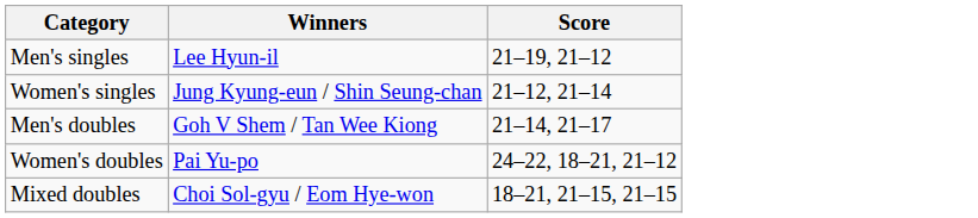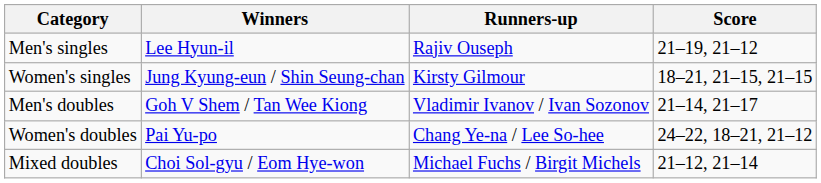+ column: Runners-up | Rajiv Ouseph | Kirsty Gilmour | Vladimir Ivanov / Ivan Sozonov | Chang Ye-na / Lee So-hee | Michael Fuchs / Birgit Michels
Women's singles | Score: 21–12, 21–14 -> 18–21, 21–15, 21–15
Mixed doubles | Score: 18–21, 21–15, 21–15 -> 21–12, 21–14
